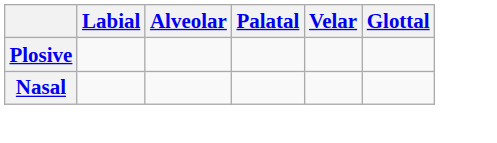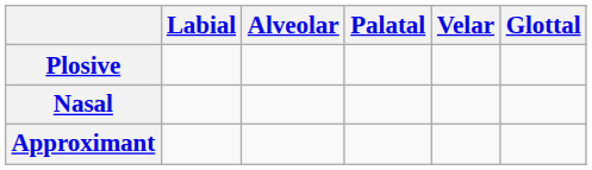+ row: Approximant
